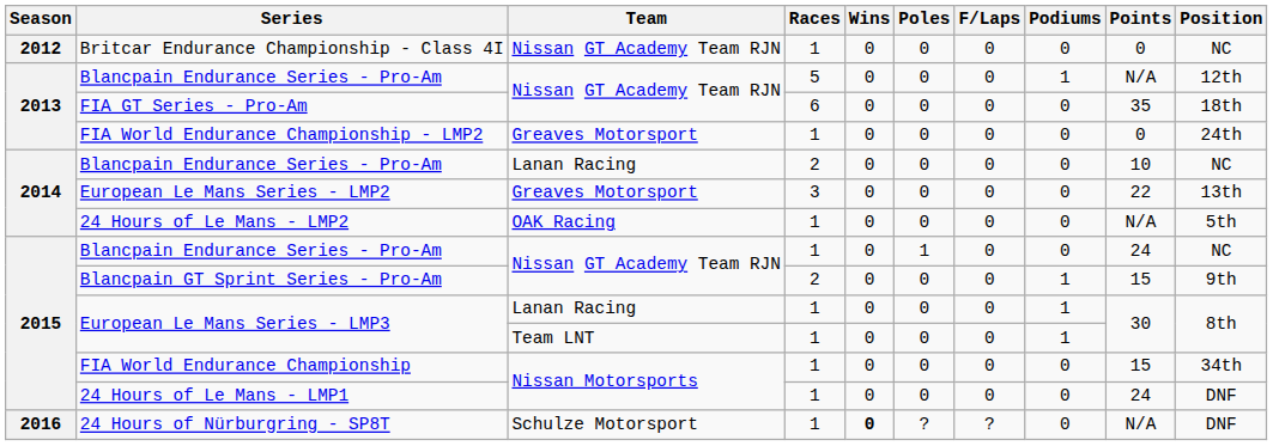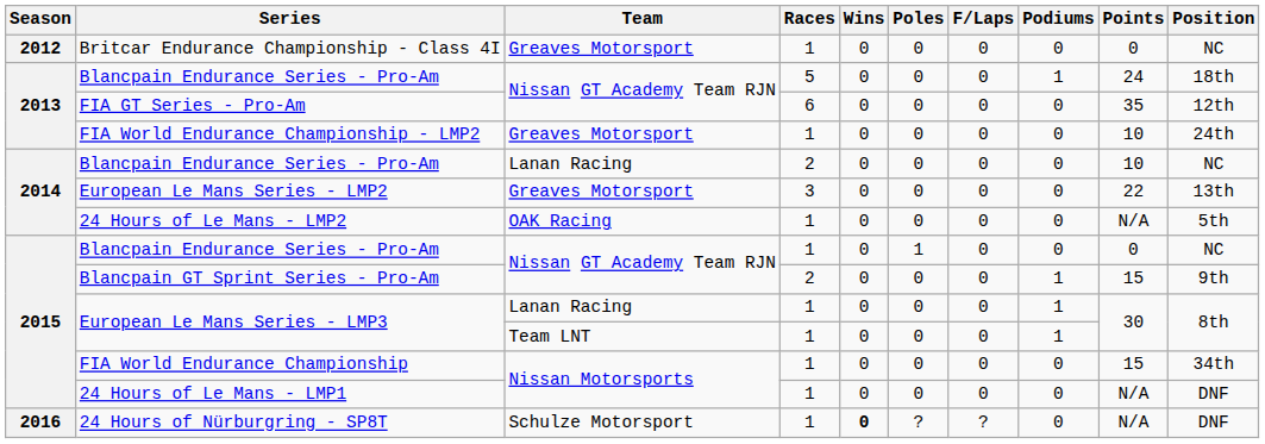Britcar Endurance Championship - Class 4I | Team: Nissan GT Academy Team RJN -> Greaves Motorsport
2013 / Blancpain Endurance Series - Pro-Am | Points: N/A -> 24
2013 / Blancpain Endurance Series - Pro-Am | Position: 12th -> 18th
FIA GT Series - Pro-Am | Position: 18th -> 12th
FIA World Endurance Championship - LMP2 | Points: 0 -> 10
2015 / Blancpain Endurance Series - Pro-Am | Points: 24 -> 0
24 Hours of Le Mans - LMP1 | Points: 24 -> N/A
